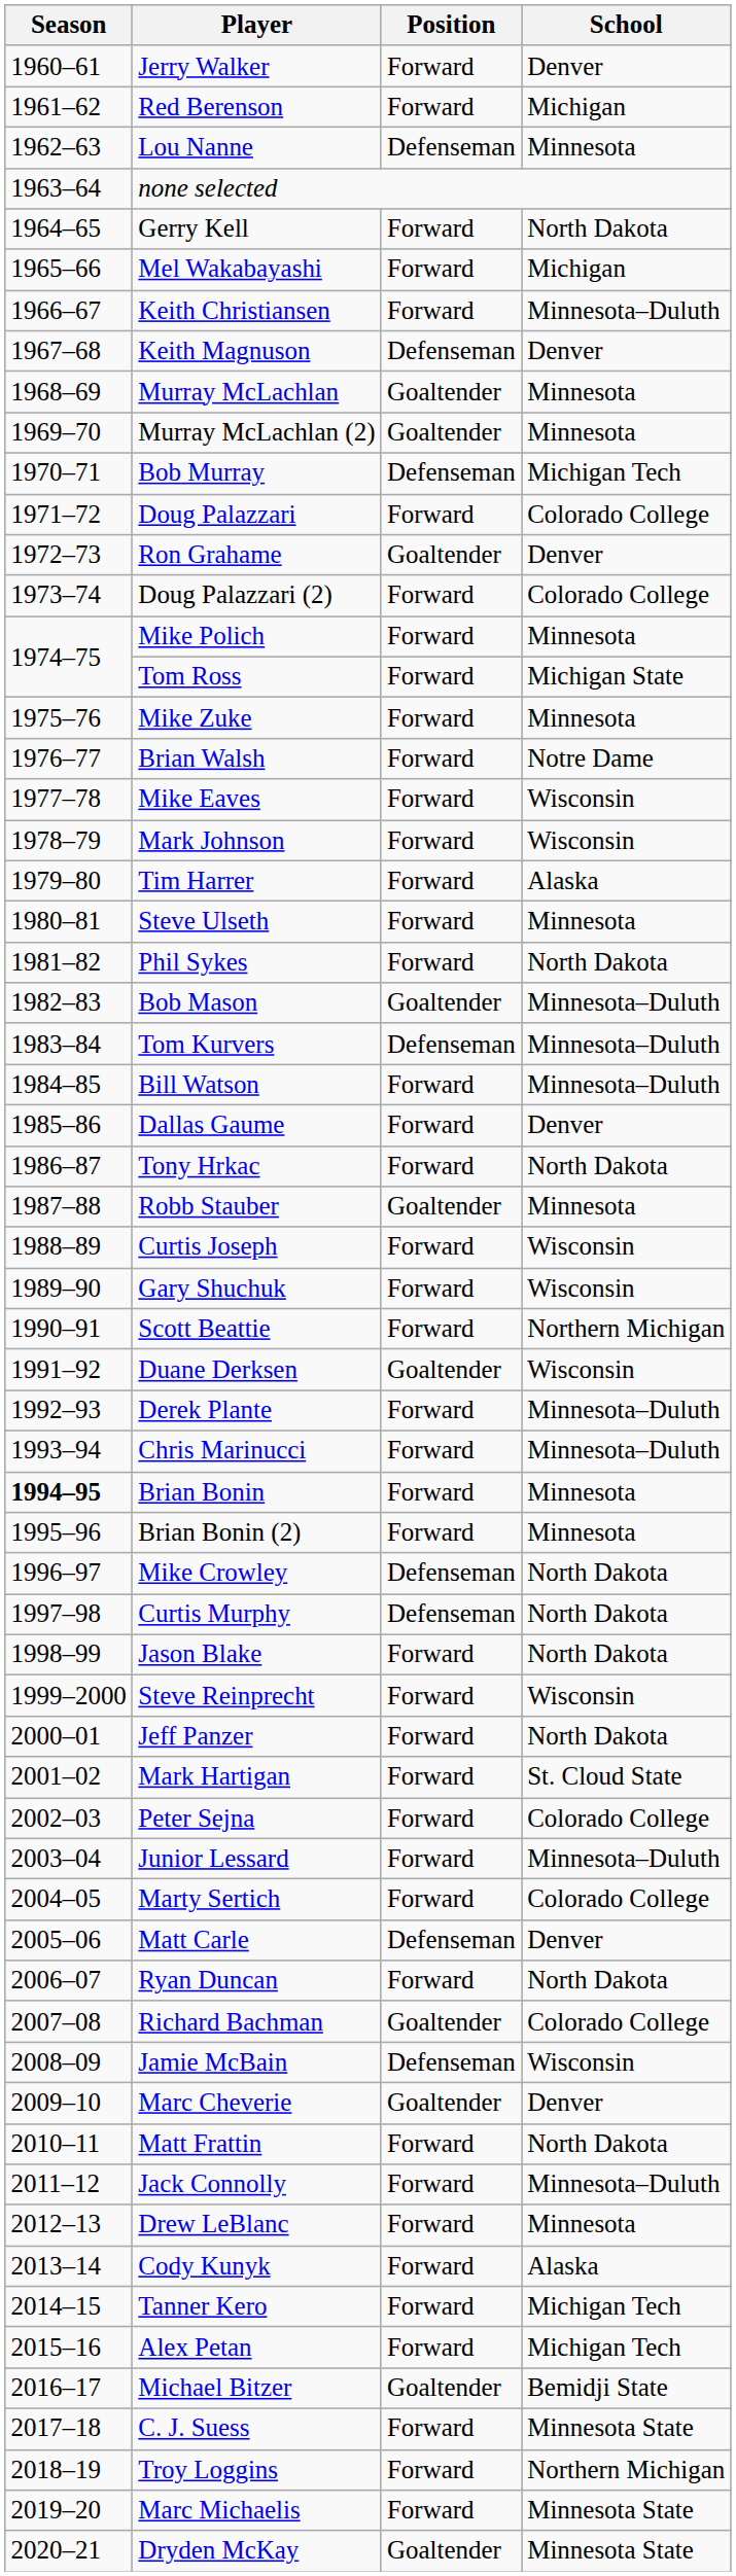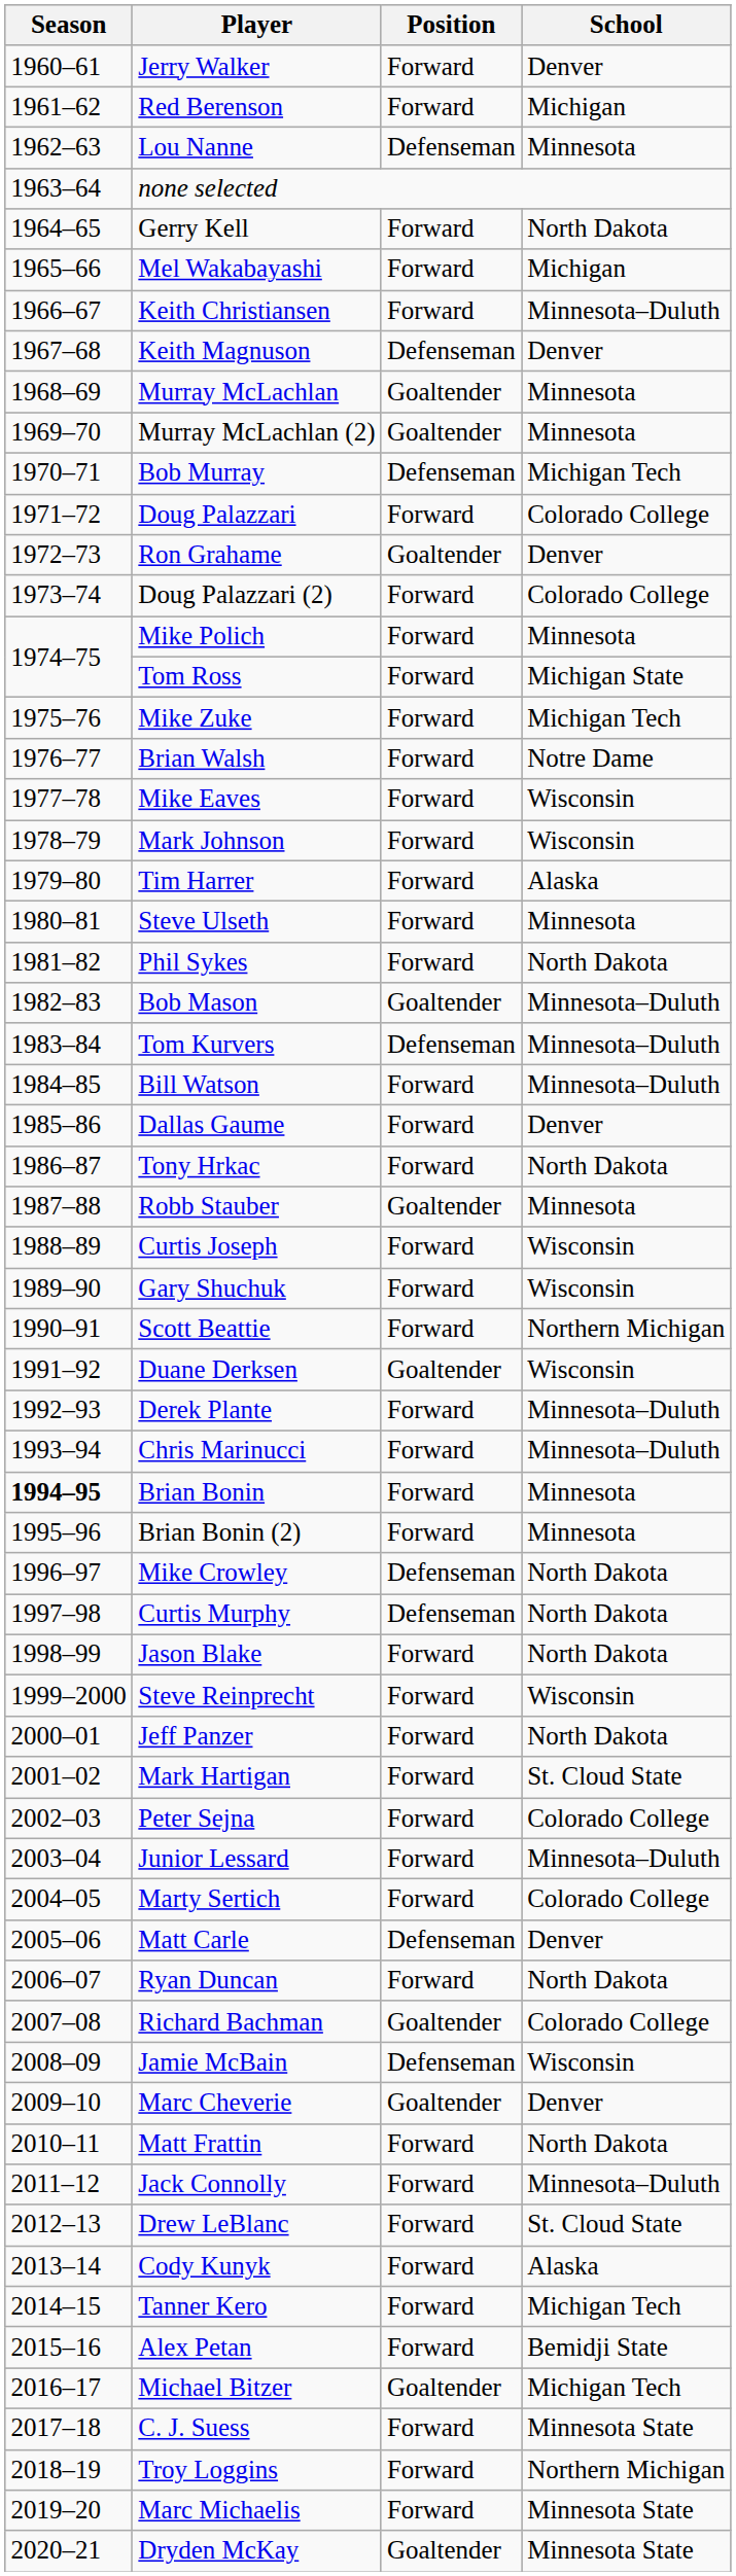Mike Zuke | School: Minnesota -> Michigan Tech
Drew LeBlanc | School: Minnesota -> St. Cloud State
Alex Petan | School: Michigan Tech -> Bemidji State
Michael Bitzer | School: Bemidji State -> Michigan Tech
